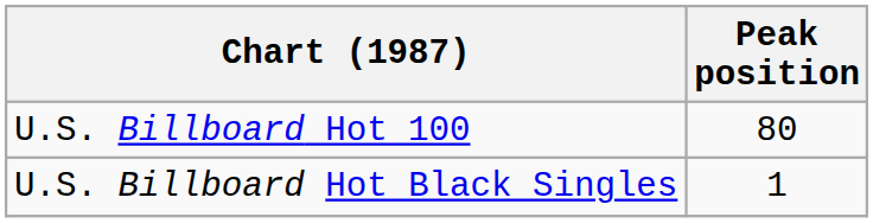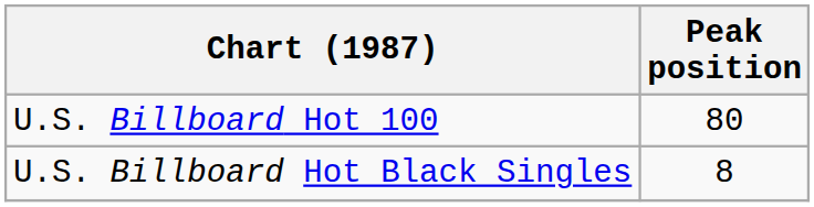U.S. Billboard Hot Black Singles | Peak position: 1 -> 8
